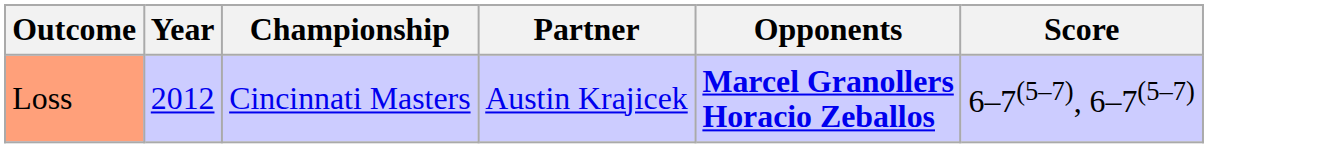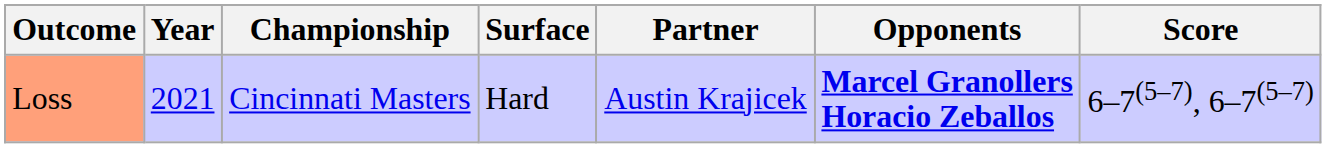+ column: Surface | Hard
Loss | Year: 2012 -> 2021
